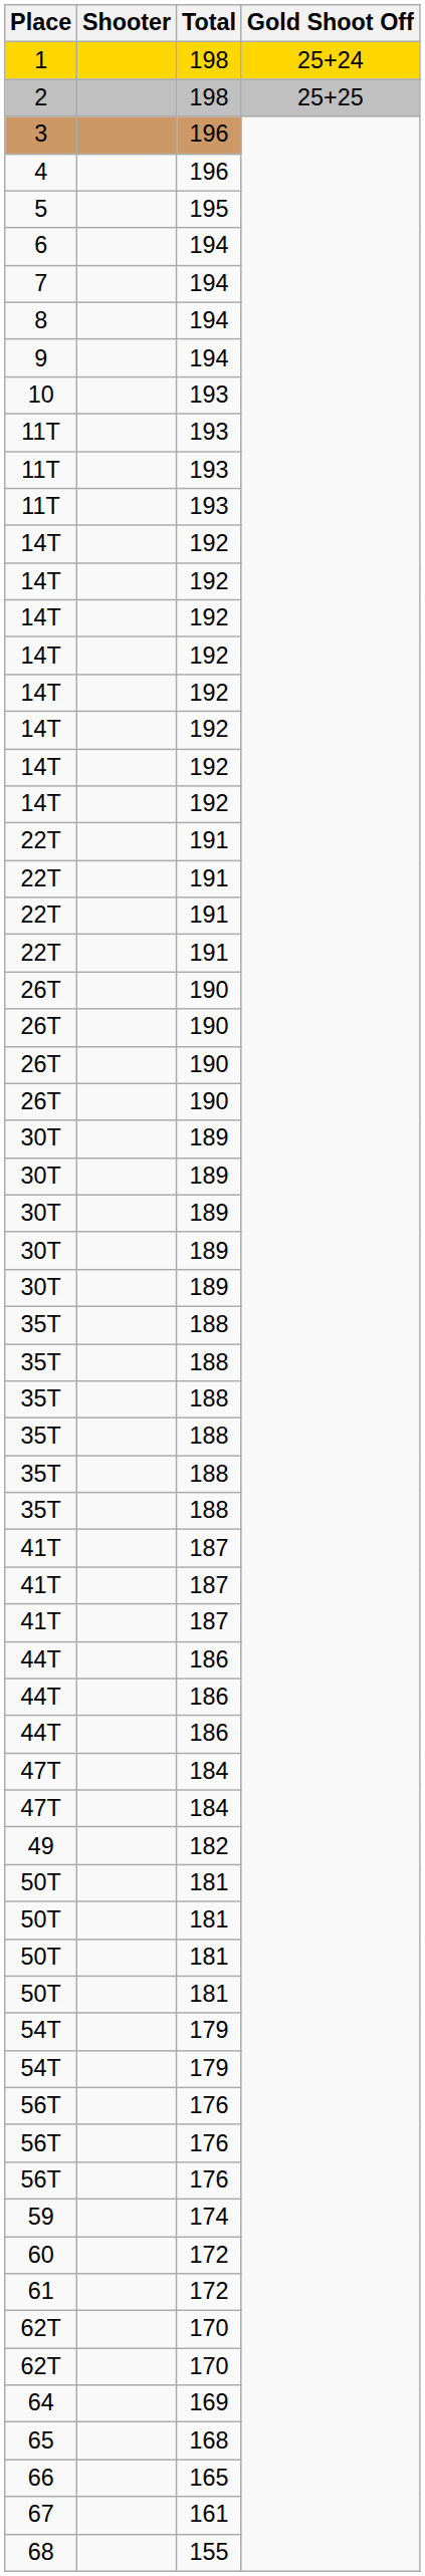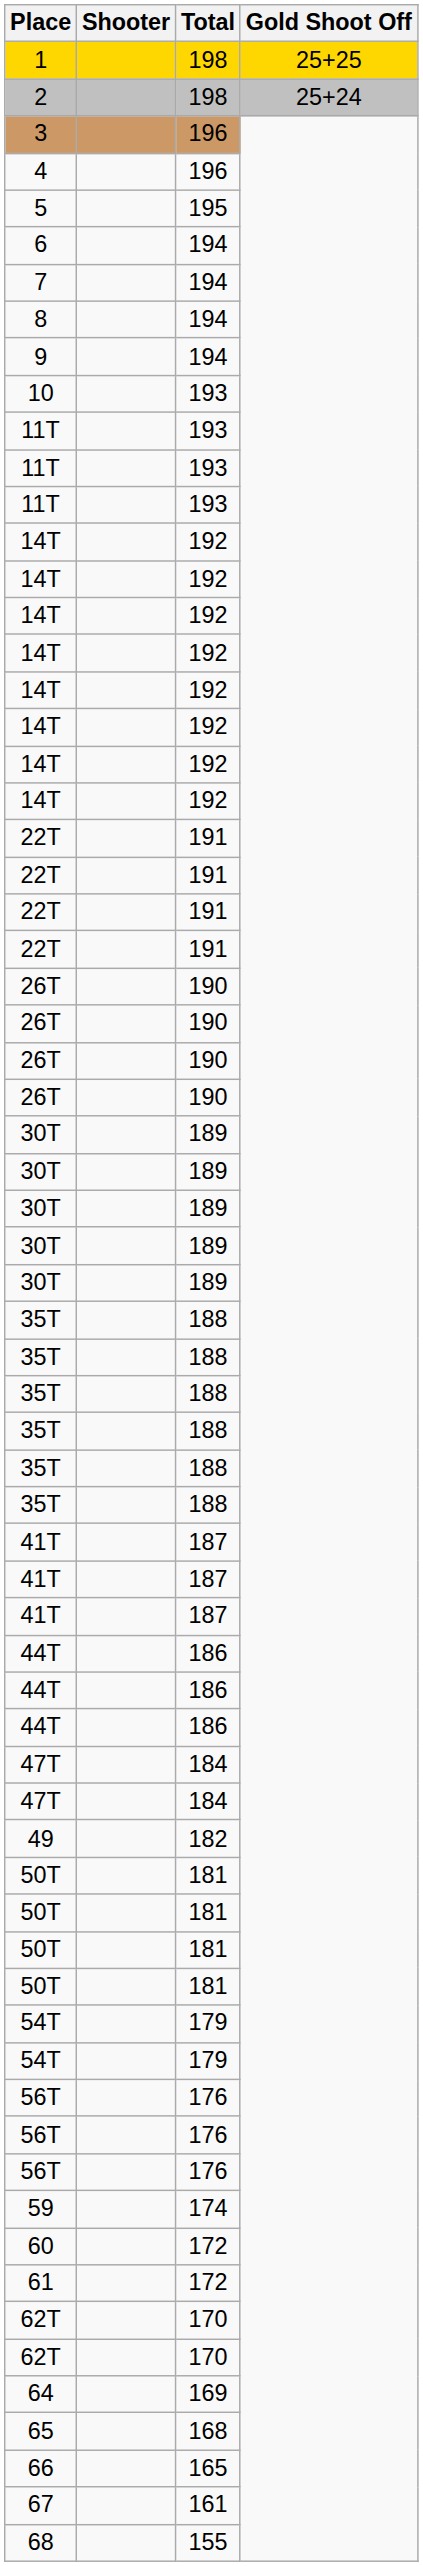1 | Gold Shoot Off: 25+24 -> 25+25
2 | Gold Shoot Off: 25+25 -> 25+24
